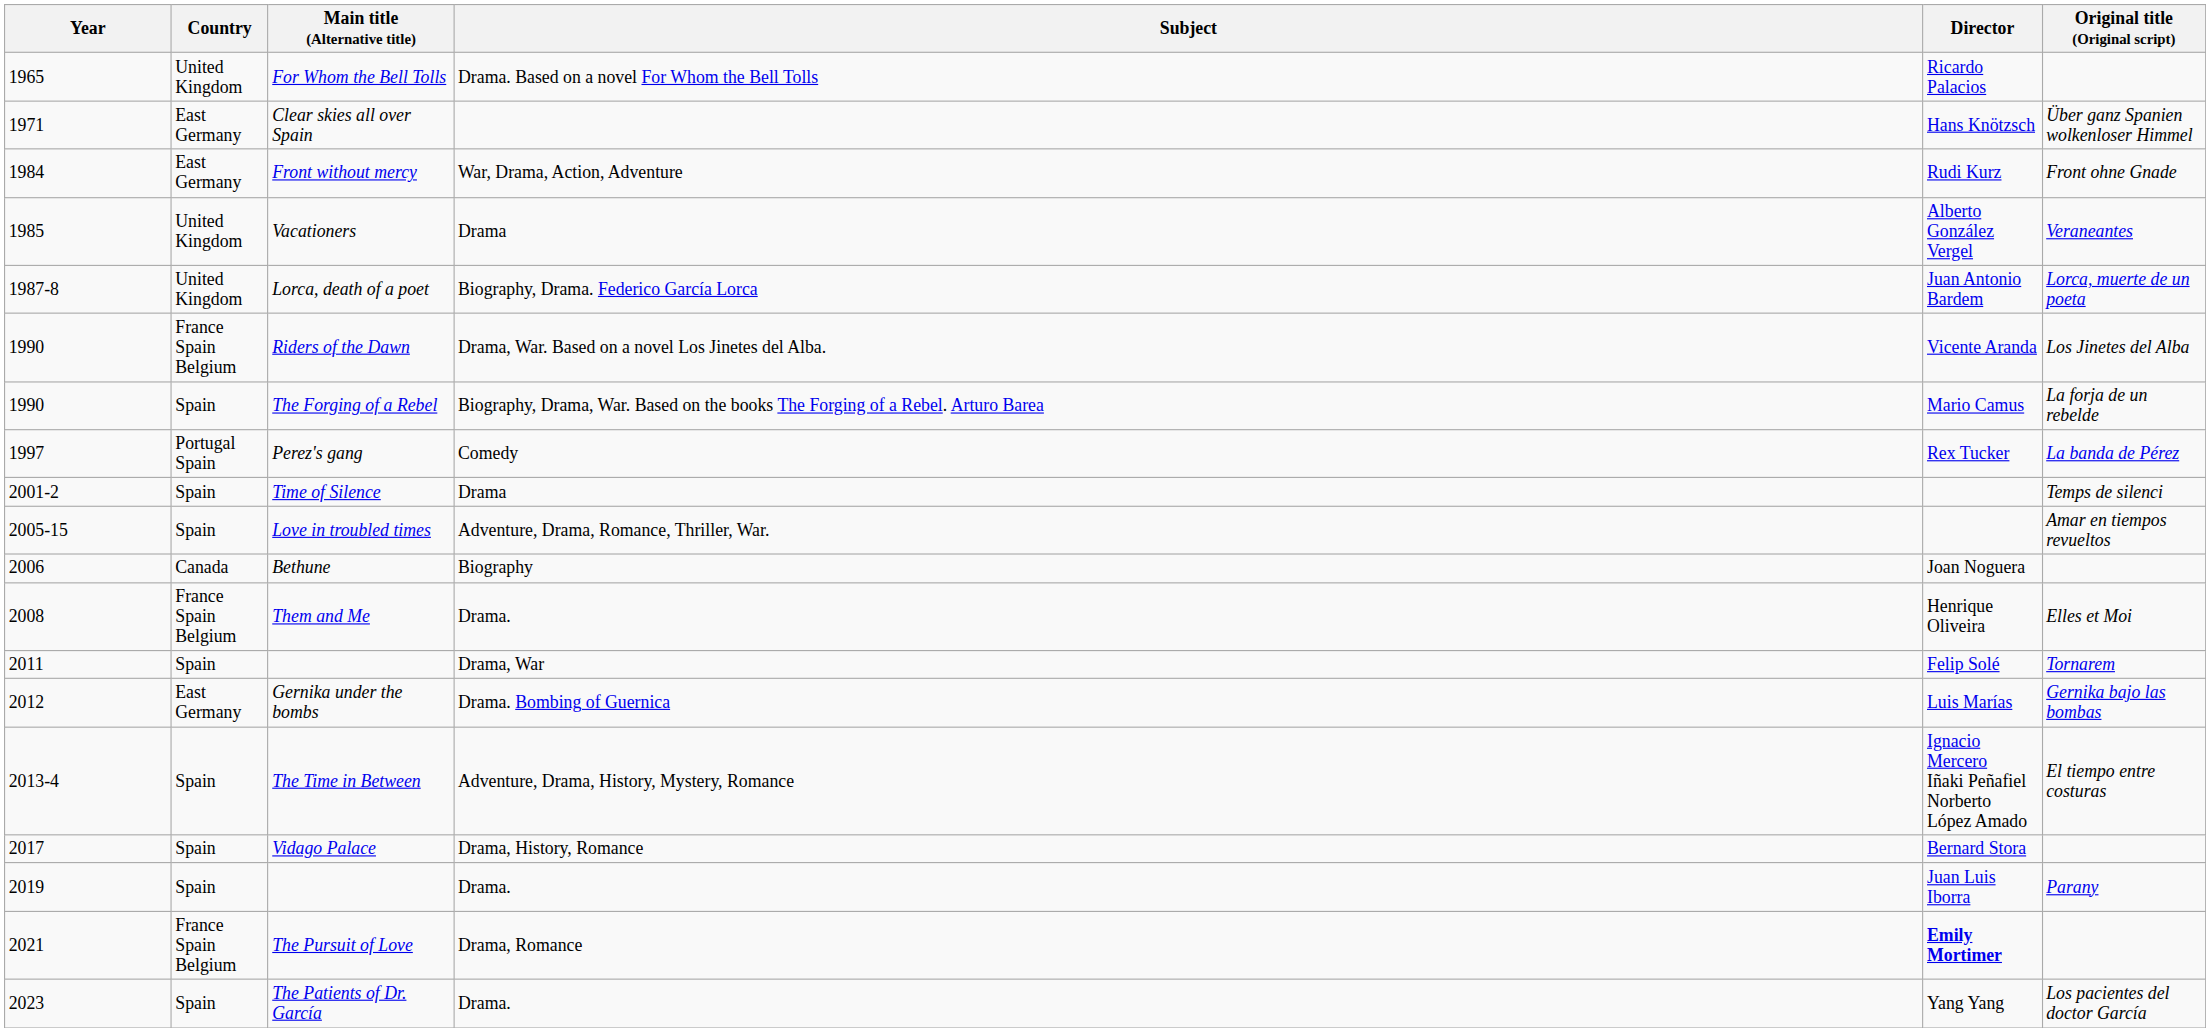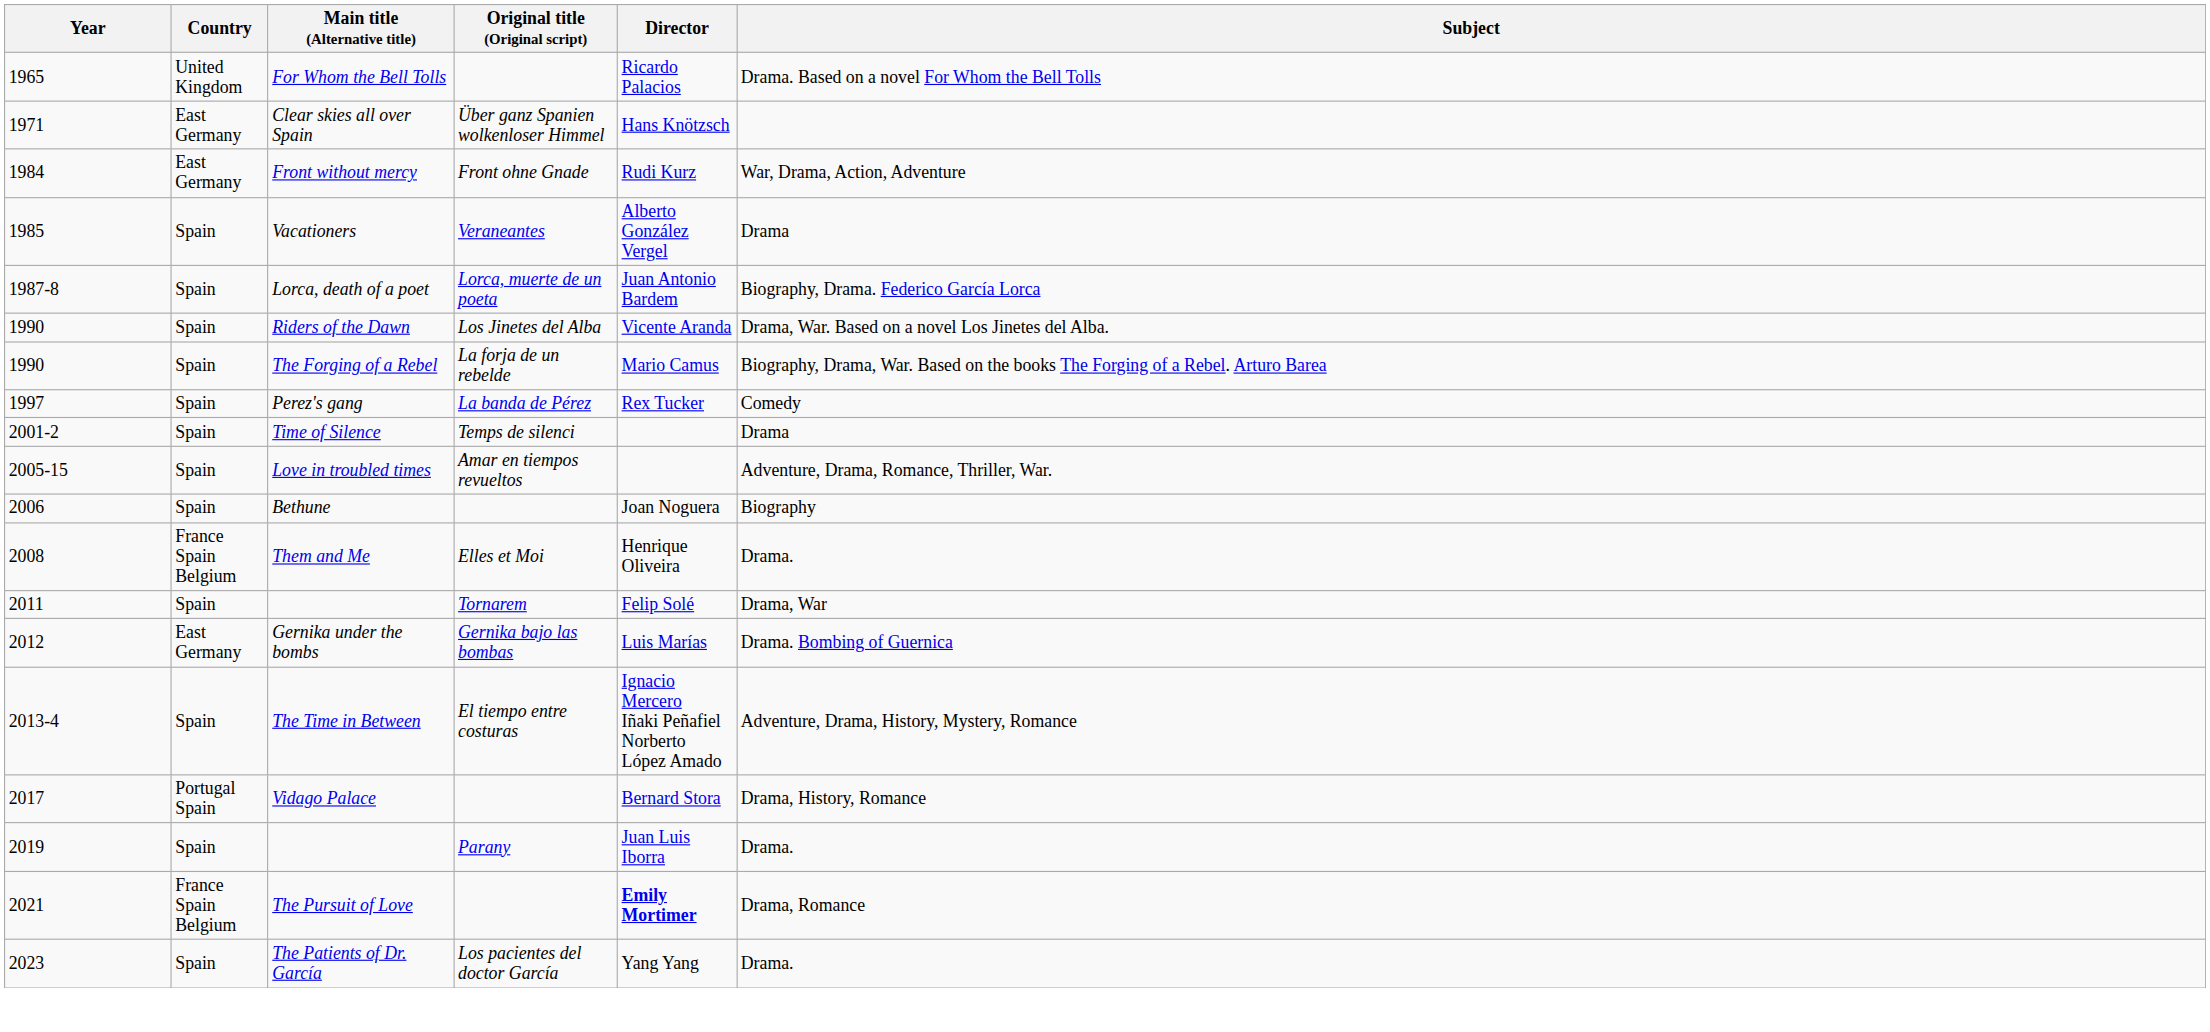columns swapped: Original title (Original script) <-> Subject
Vacationers | Country: United Kingdom -> Spain
Lorca, death of a poet | Country: United Kingdom -> Spain
Riders of the Dawn | Country: France Spain Belgium -> Spain
Perez's gang | Country: Portugal Spain -> Spain
Bethune | Country: Canada -> Spain
Vidago Palace | Country: Spain -> Portugal Spain
